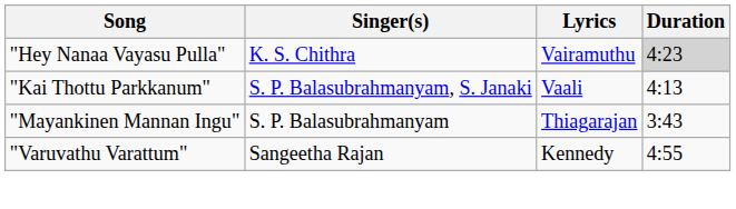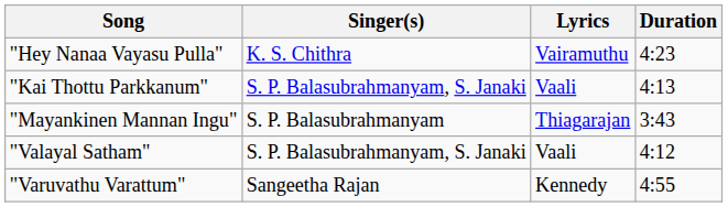"Hey Nanaa Vayasu Pulla" | Duration: lightgrey background -> no background
+ row: "Valayal Satham" | S. P. Balasubrahmanyam, S. Janaki | Vaali | 4:12
